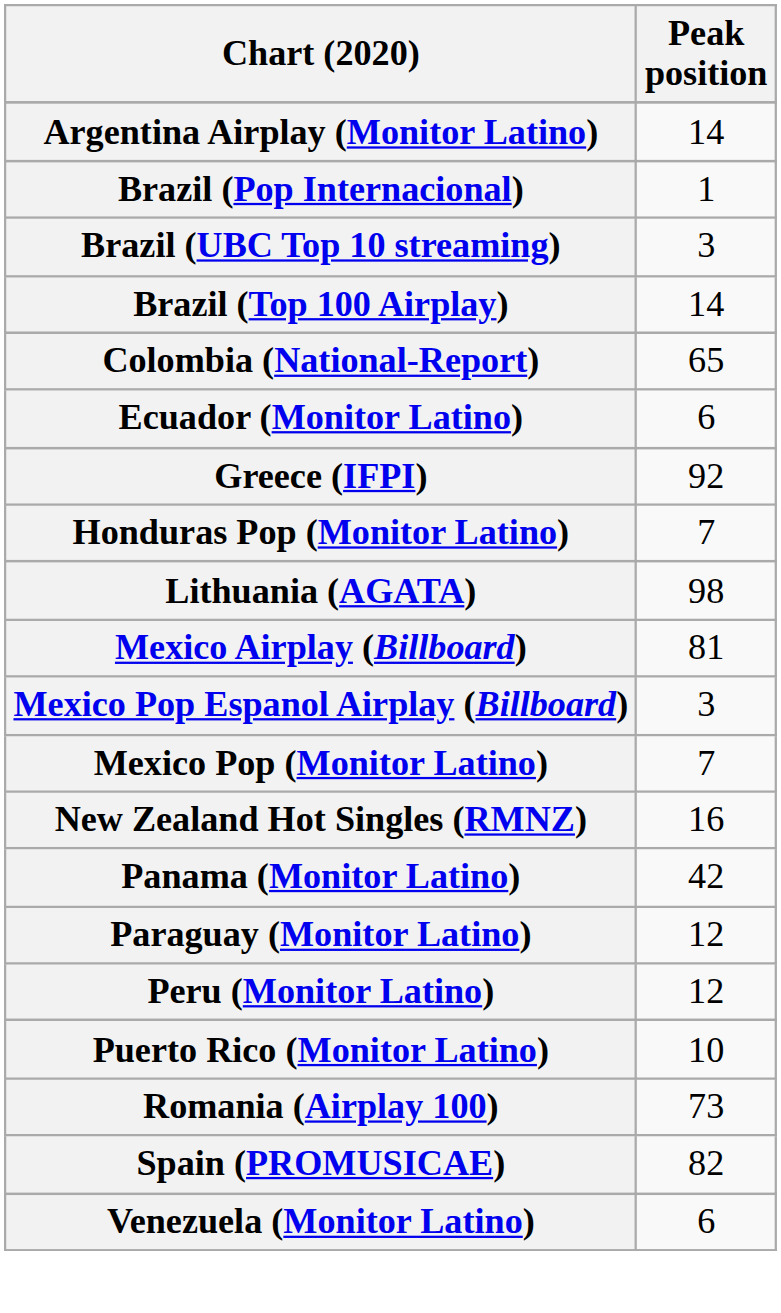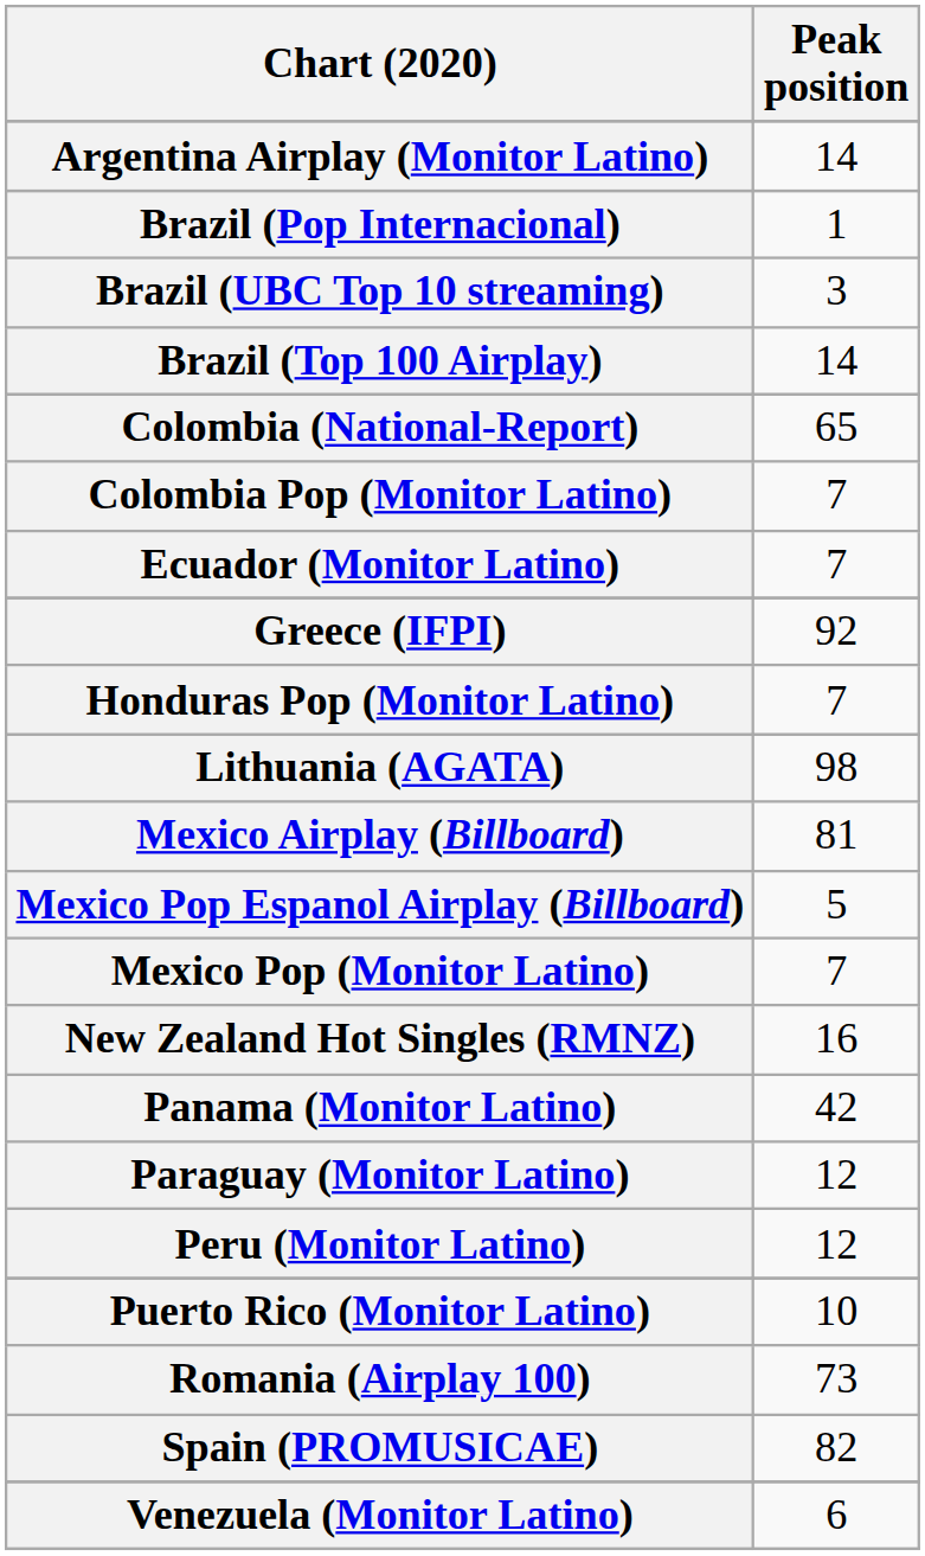+ row: Colombia Pop (Monitor Latino) | 7
Ecuador (Monitor Latino) | Peak position: 6 -> 7
Mexico Pop Espanol Airplay (Billboard) | Peak position: 3 -> 5
